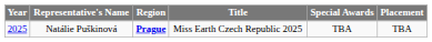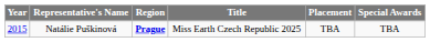columns swapped: Placement <-> Special Awards
Natálie Puškinová | Year: 2025 -> 2015
